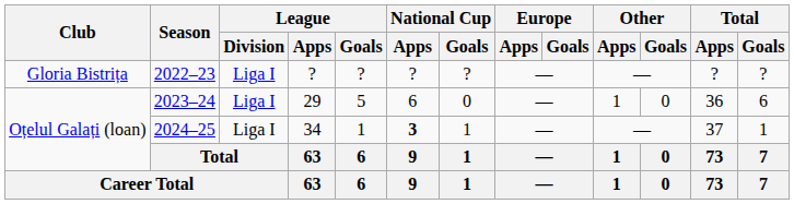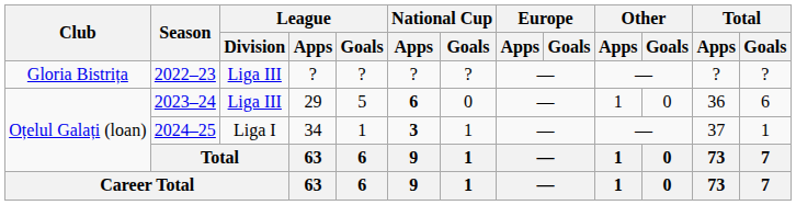2022–23 | League / Division: Liga I -> Liga III
2023–24 | League / Division: Liga I -> Liga III
2023–24 | National Cup / Apps: normal -> bold
